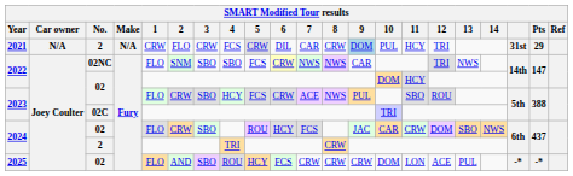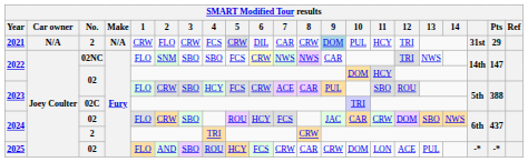2023 / 02 | 8: NWS -> CAR
2025 | 8: CRW -> CAR
